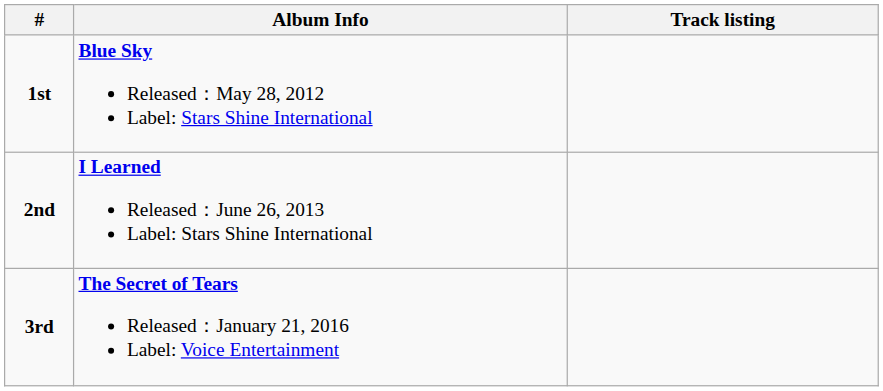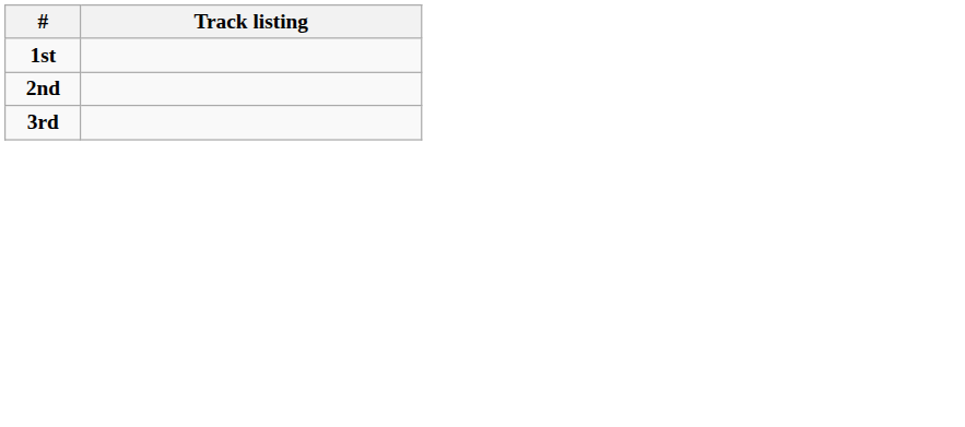- column: Album Info | Blue Sky Released：May 28, 2012 Label: Stars Shine International | I Learned Released：June 26, 2013 Label: Stars Shine International | The Secret of Tears Released：January 21, 2016 Label: Voice Entertainment
